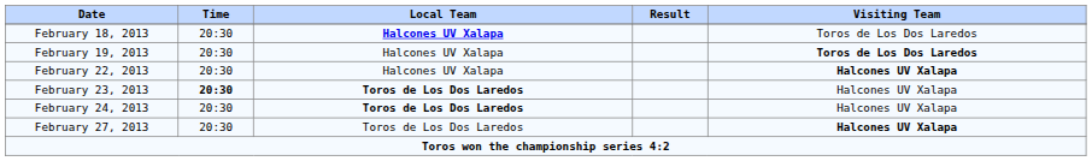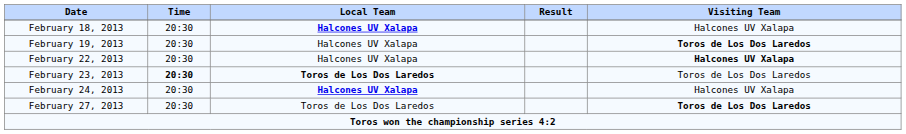February 18, 2013 | Visiting Team: Toros de Los Dos Laredos -> Halcones UV Xalapa
February 23, 2013 | Visiting Team: Halcones UV Xalapa -> Toros de Los Dos Laredos
February 24, 2013 | Local Team: Toros de Los Dos Laredos -> Halcones UV Xalapa
February 27, 2013 | Visiting Team: Halcones UV Xalapa -> Toros de Los Dos Laredos
